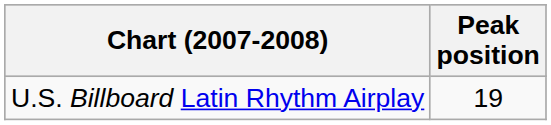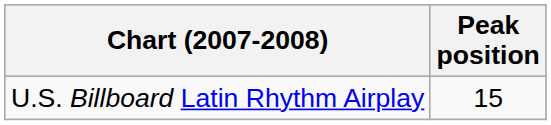U.S. Billboard Latin Rhythm Airplay | Peak position: 19 -> 15
